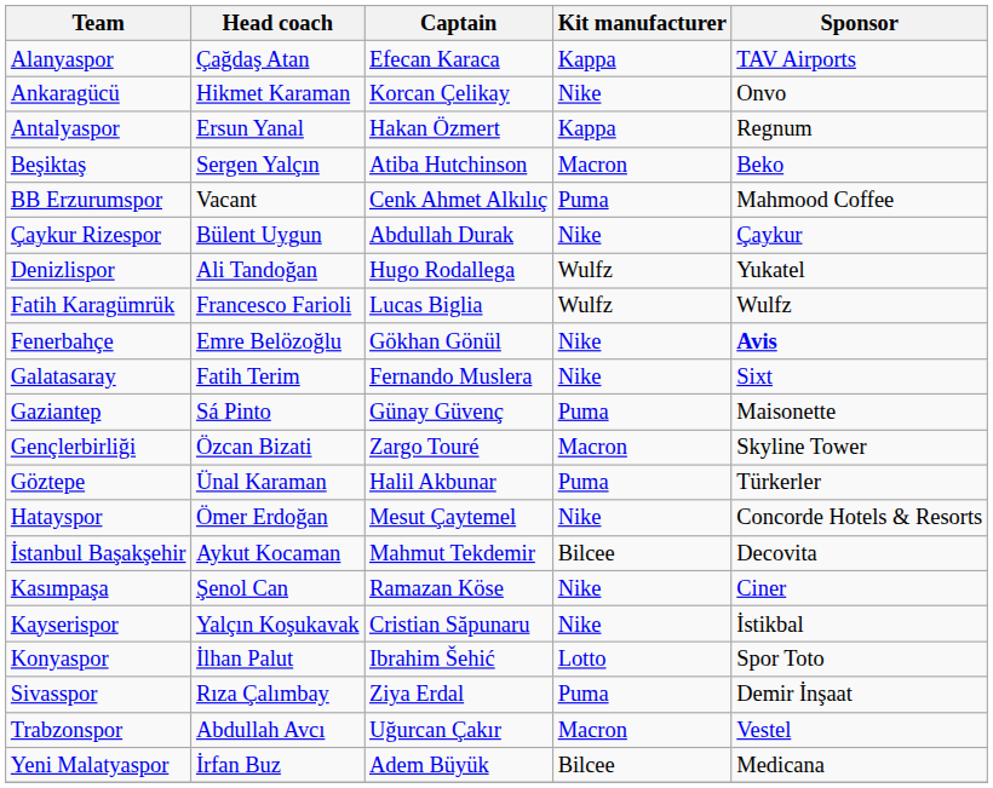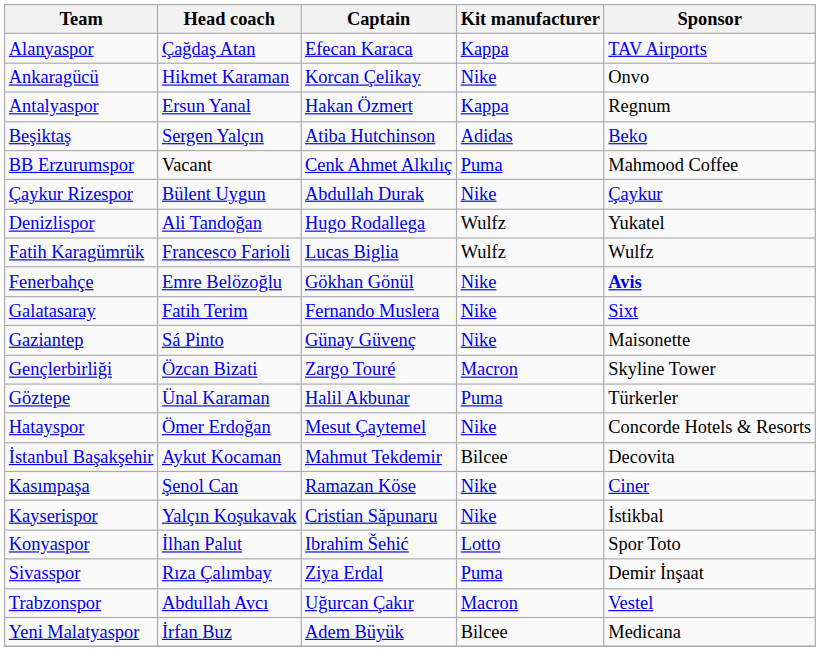Beşiktaş | Kit manufacturer: Macron -> Adidas
Gaziantep | Kit manufacturer: Puma -> Nike
